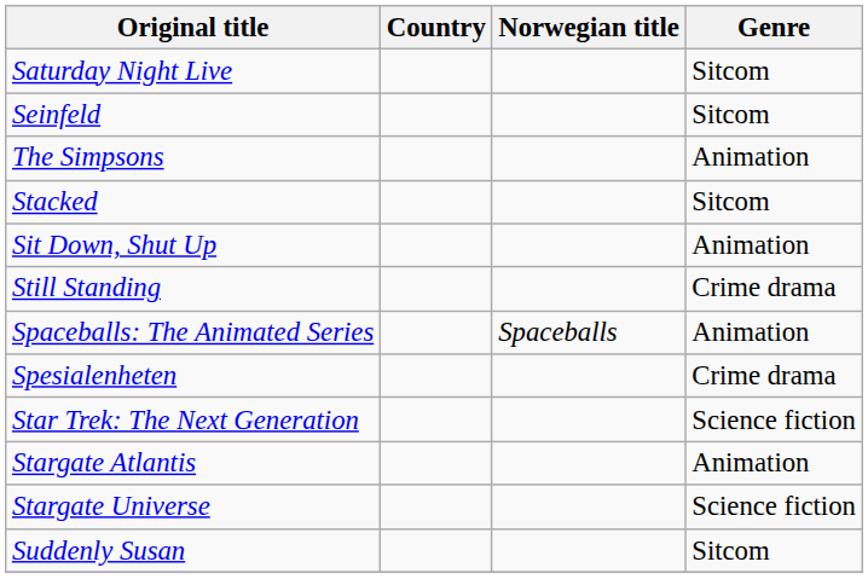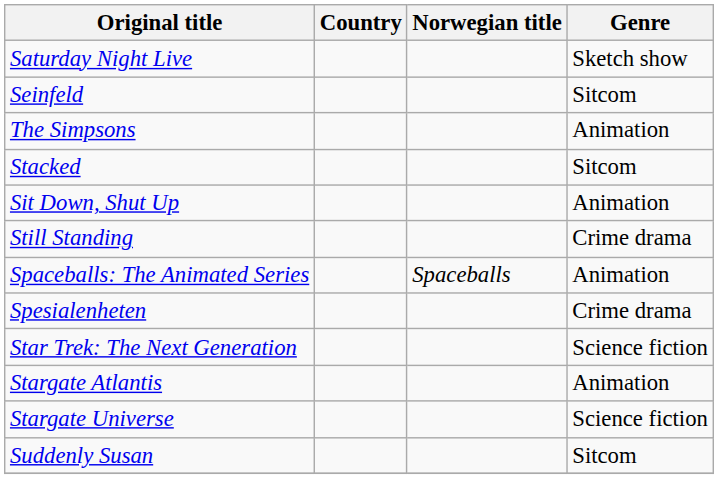Saturday Night Live | Genre: Sitcom -> Sketch show
